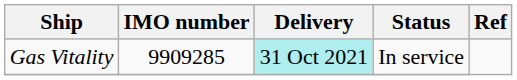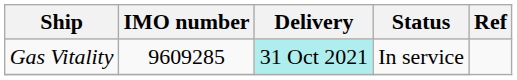Gas Vitality | IMO number: 9909285 -> 9609285
